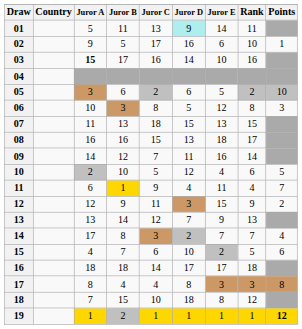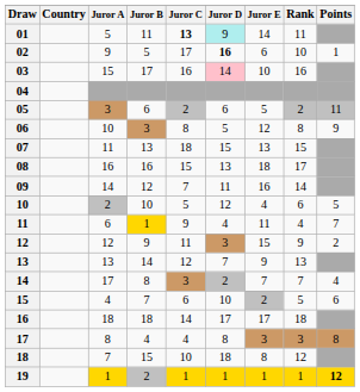01 | Juror C: normal -> bold
02 | Juror D: normal -> bold
03 | Juror A: bold -> normal
03 | Juror D: no background -> pink background
05 | Points: 10 -> 11
06 | Points: 3 -> 9
